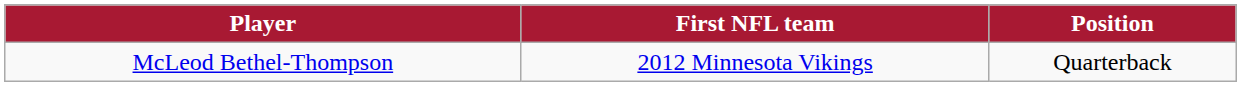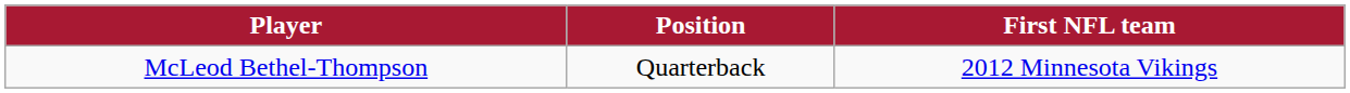columns swapped: Position <-> First NFL team
